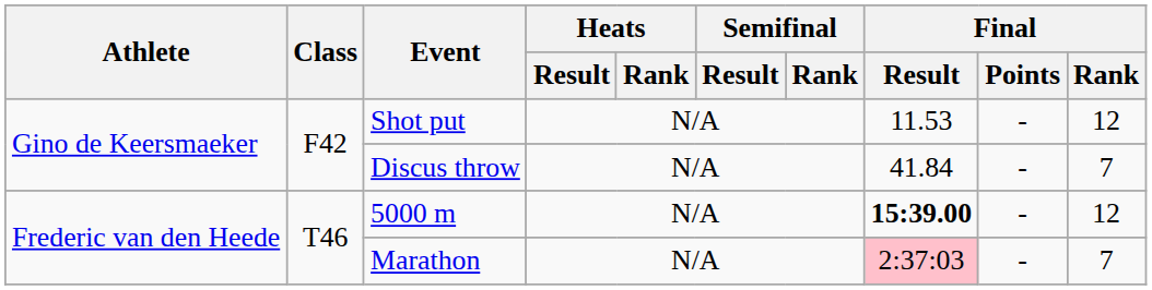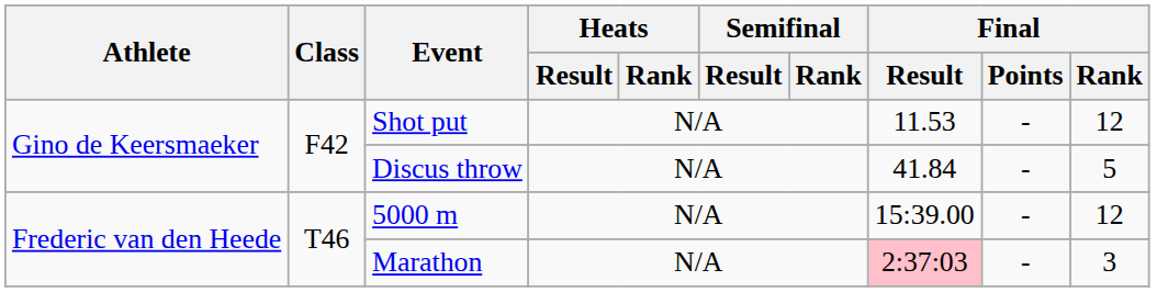Discus throw | Final / Rank: 7 -> 5
5000 m | Final / Result: bold -> normal
Marathon | Final / Rank: 7 -> 3
